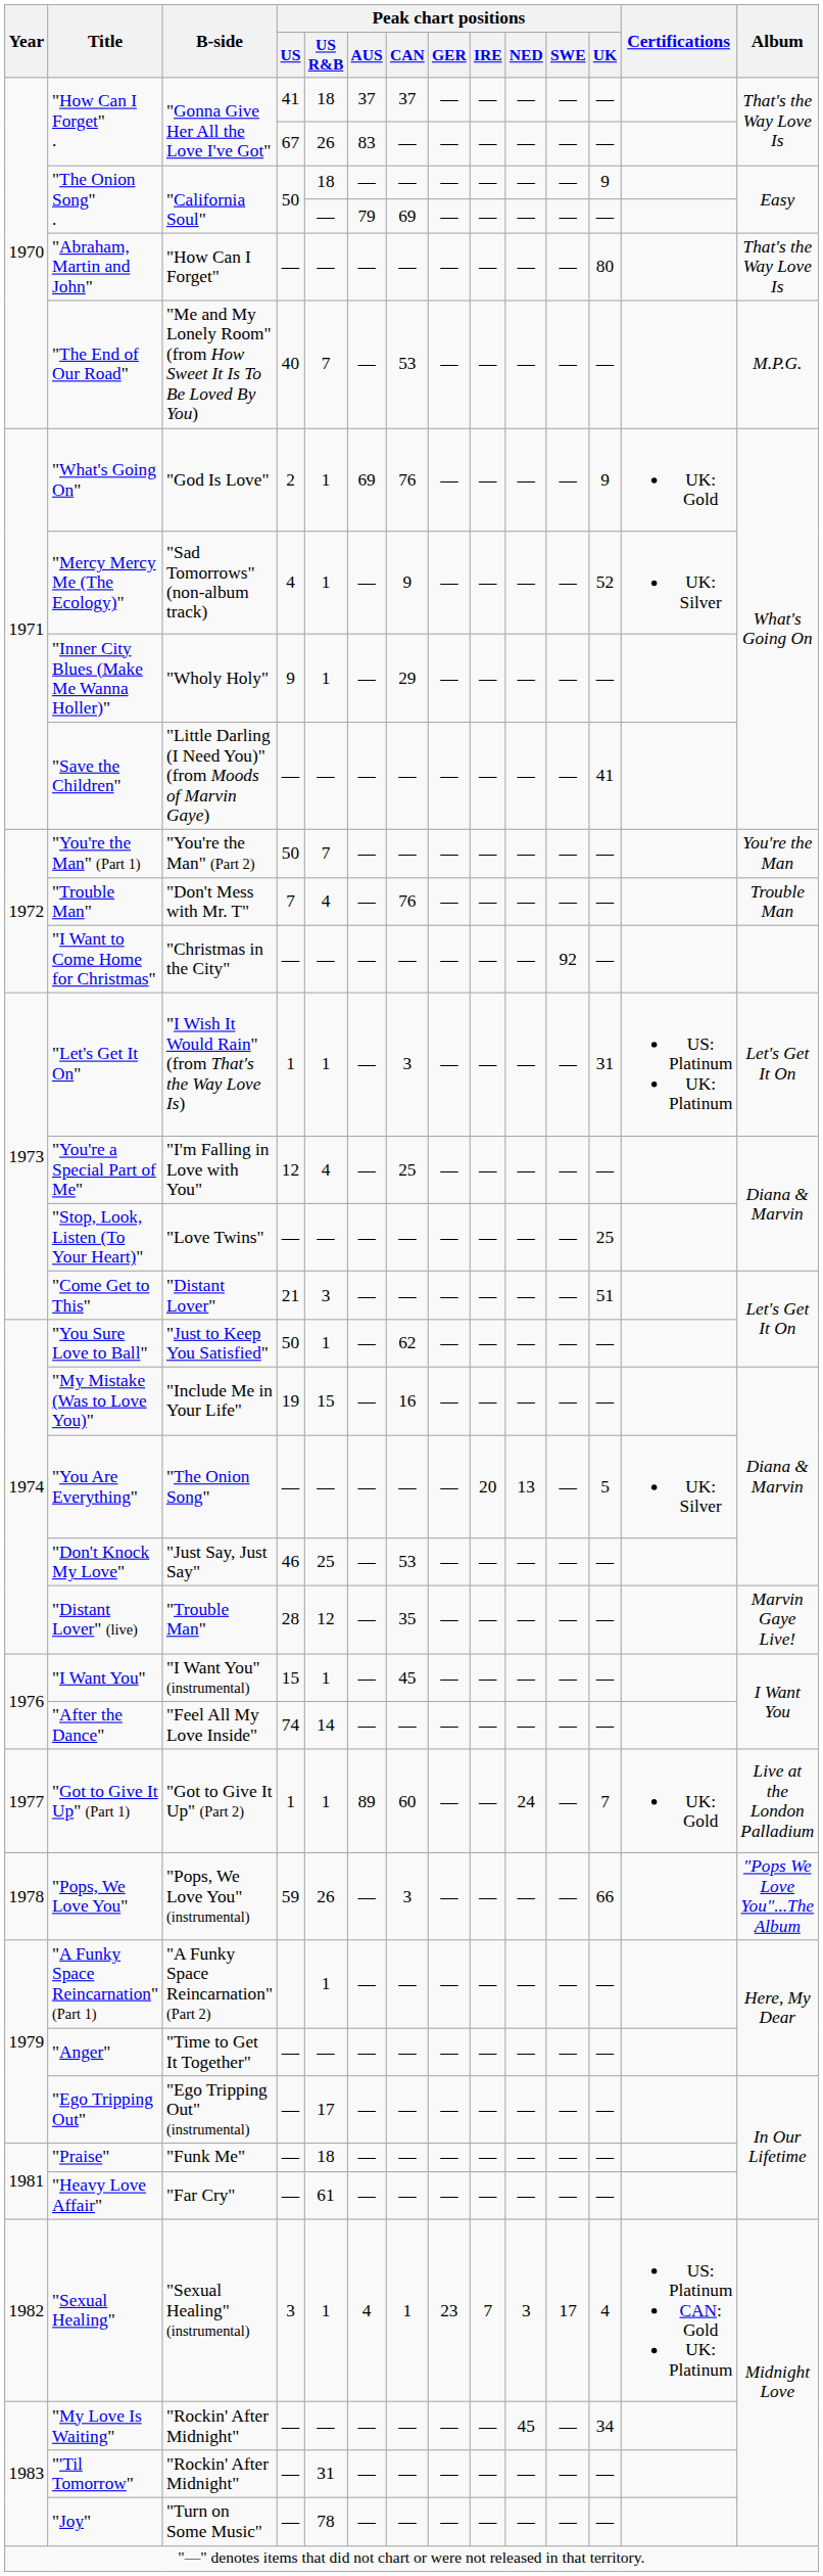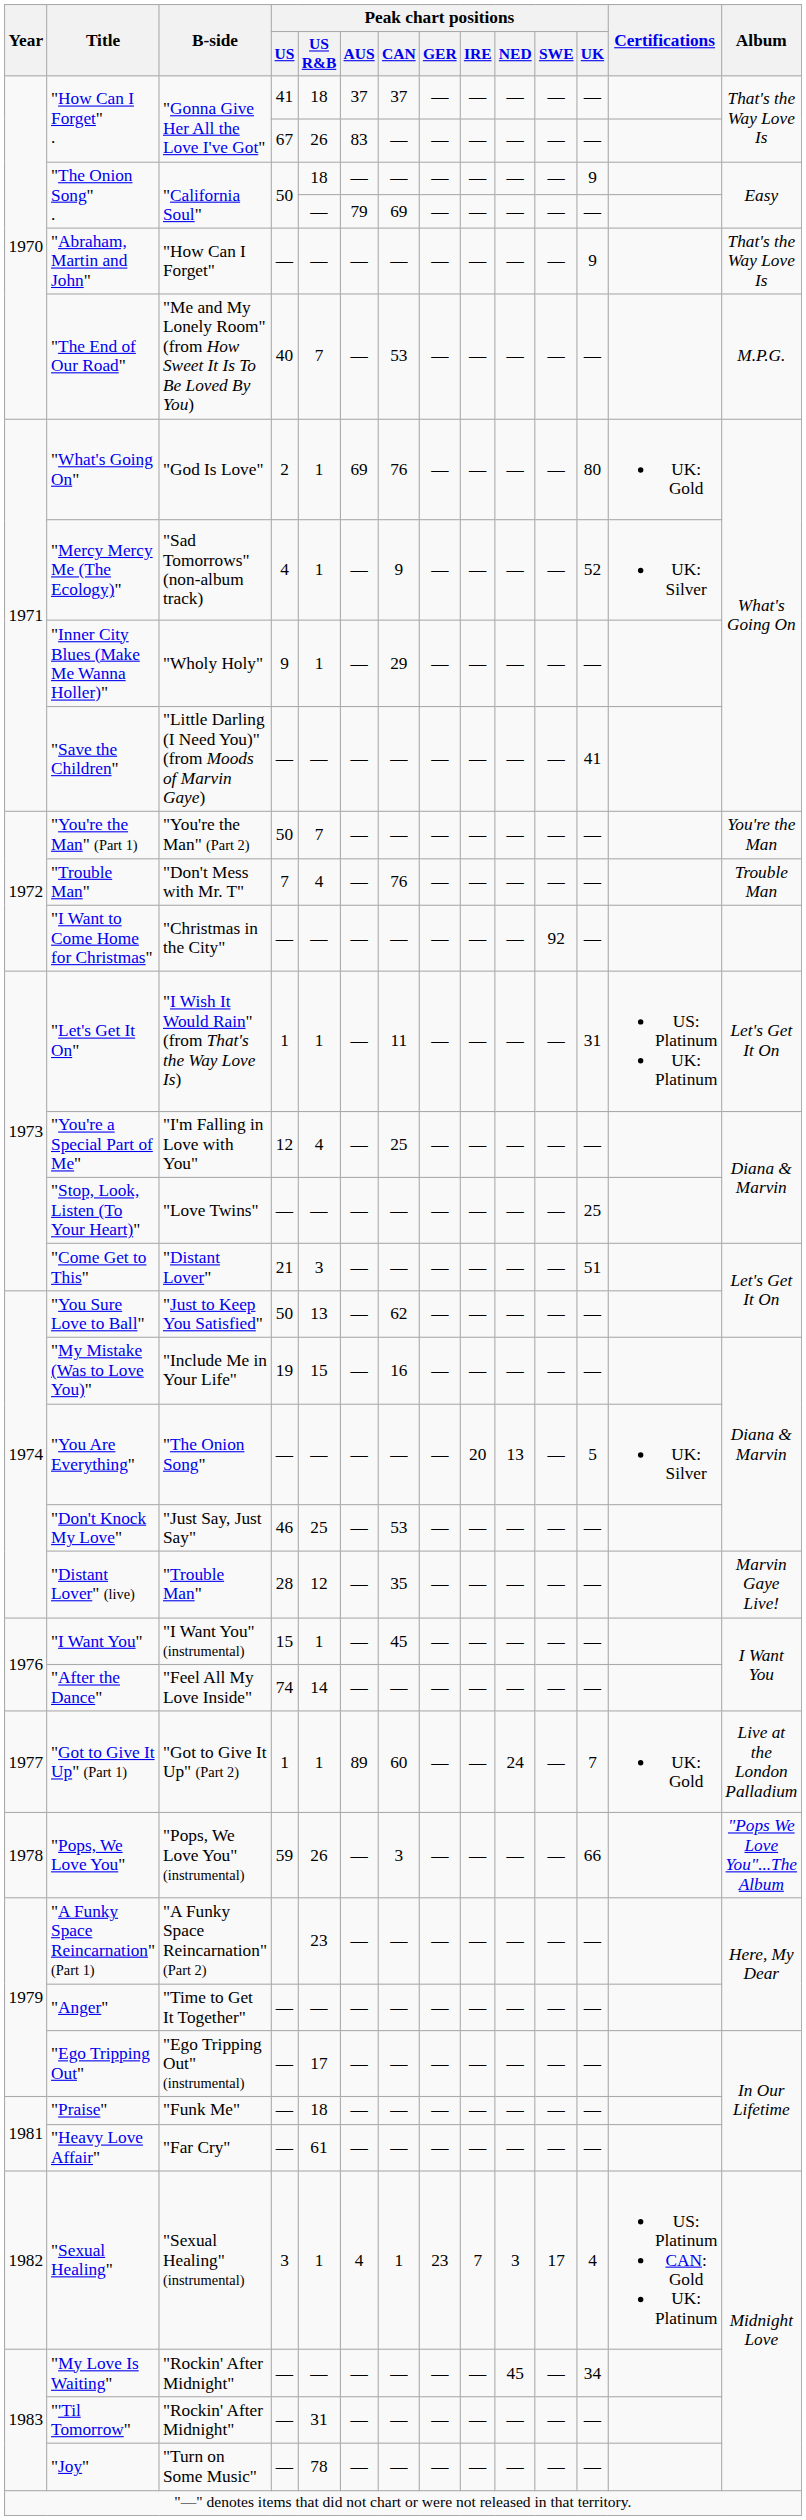"Abraham, Martin and John" | Peak chart positions / UK: 80 -> 9
"What's Going On" | Peak chart positions / UK: 9 -> 80
"Let's Get It On" | Peak chart positions / CAN: 3 -> 11
"You Sure Love to Ball" | Peak chart positions / US R&B: 1 -> 13
"A Funky Space Reincarnation" (Part 1) | Peak chart positions / US R&B: 1 -> 23
